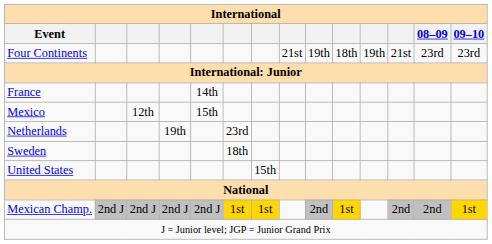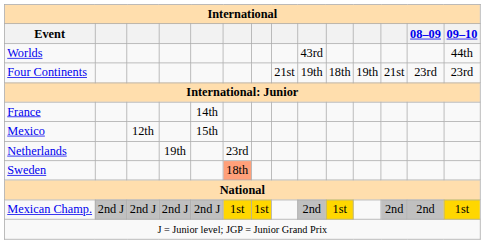+ row: Worlds | 43rd | 44th
Sweden | column 6: no background -> lightsalmon background
- row: United States | 15th
